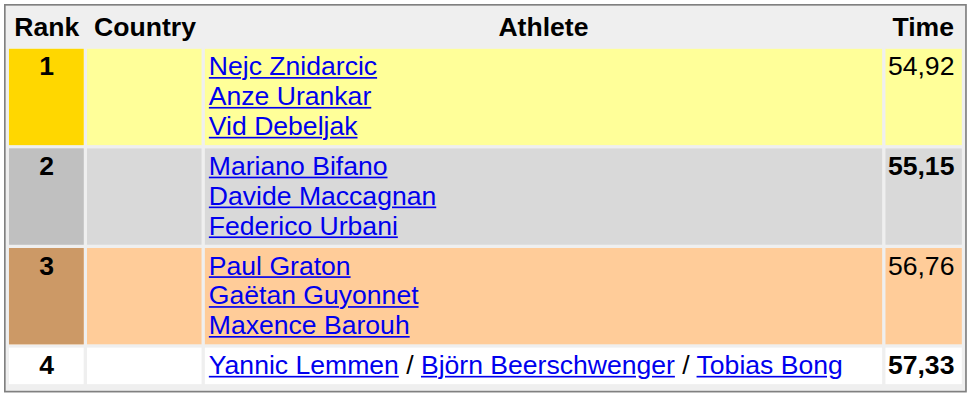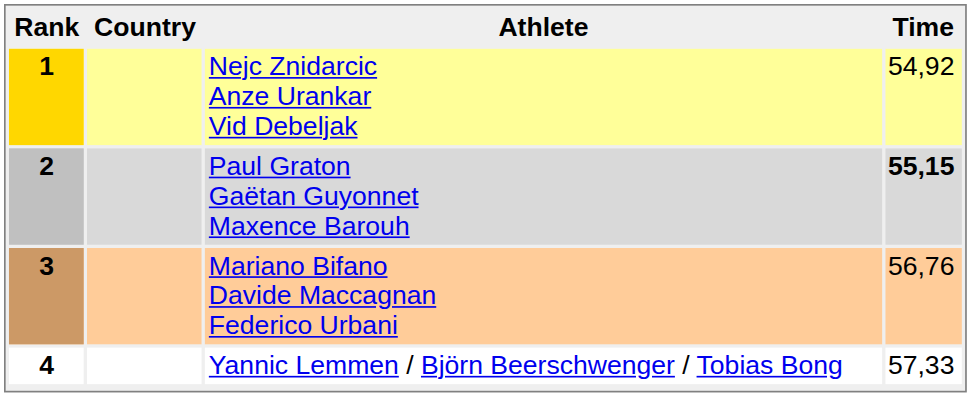2 | Athlete: Mariano Bifano Davide Maccagnan Federico Urbani -> Paul Graton Gaëtan Guyonnet Maxence Barouh
3 | Athlete: Paul Graton Gaëtan Guyonnet Maxence Barouh -> Mariano Bifano Davide Maccagnan Federico Urbani
4 | Time: bold -> normal
